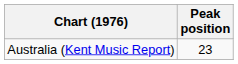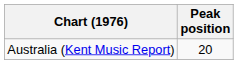Australia (Kent Music Report) | Peak position: 23 -> 20
